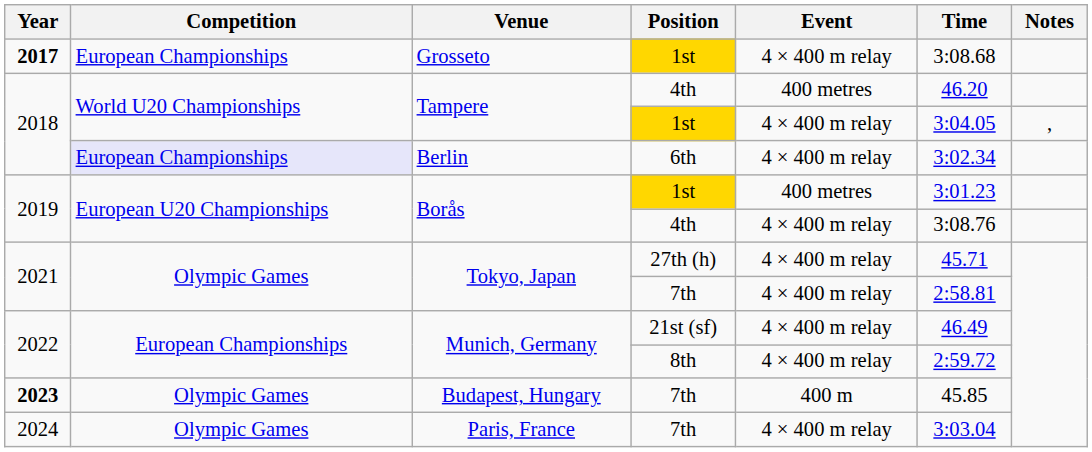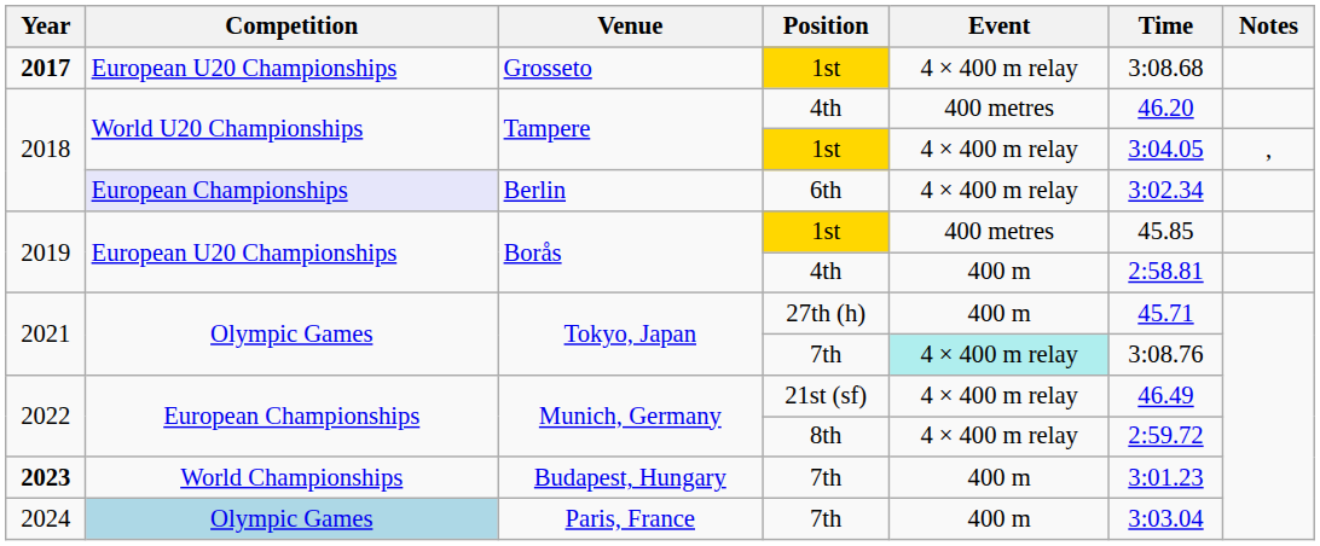Grosseto | Competition: European Championships -> European U20 Championships
Borås / 1st | Time: 3:01.23 -> 45.85
Borås / 4th | Event: 4 × 400 m relay -> 400 m
Borås / 4th | Time: 3:08.76 -> 2:58.81
Tokyo, Japan / 27th (h) | Event: 4 × 400 m relay -> 400 m
Tokyo, Japan / 7th | Event: no background -> paleturquoise background
Tokyo, Japan / 7th | Time: 2:58.81 -> 3:08.76
Budapest, Hungary | Competition: Olympic Games -> World Championships
Budapest, Hungary | Time: 45.85 -> 3:01.23
Paris, France | Competition: no background -> lightblue background
Paris, France | Event: 4 × 400 m relay -> 400 m
